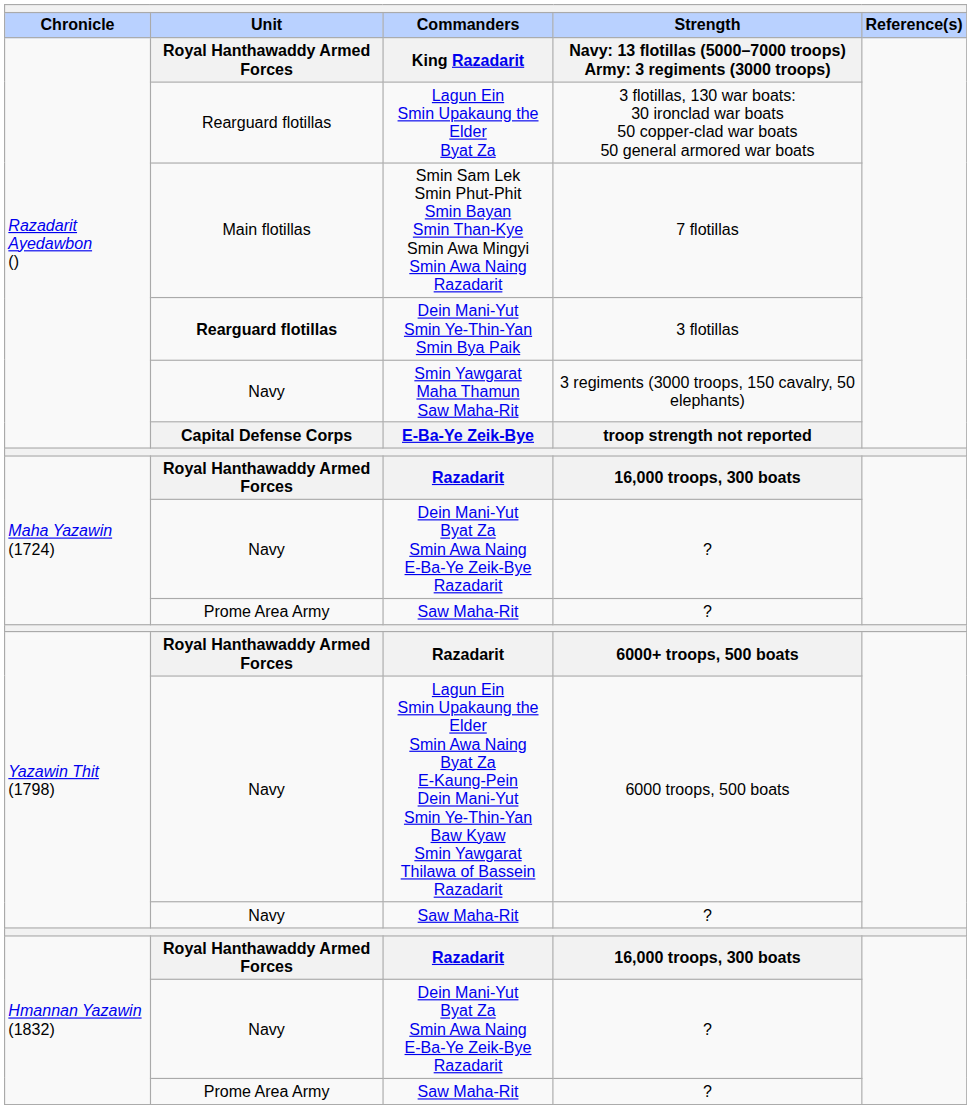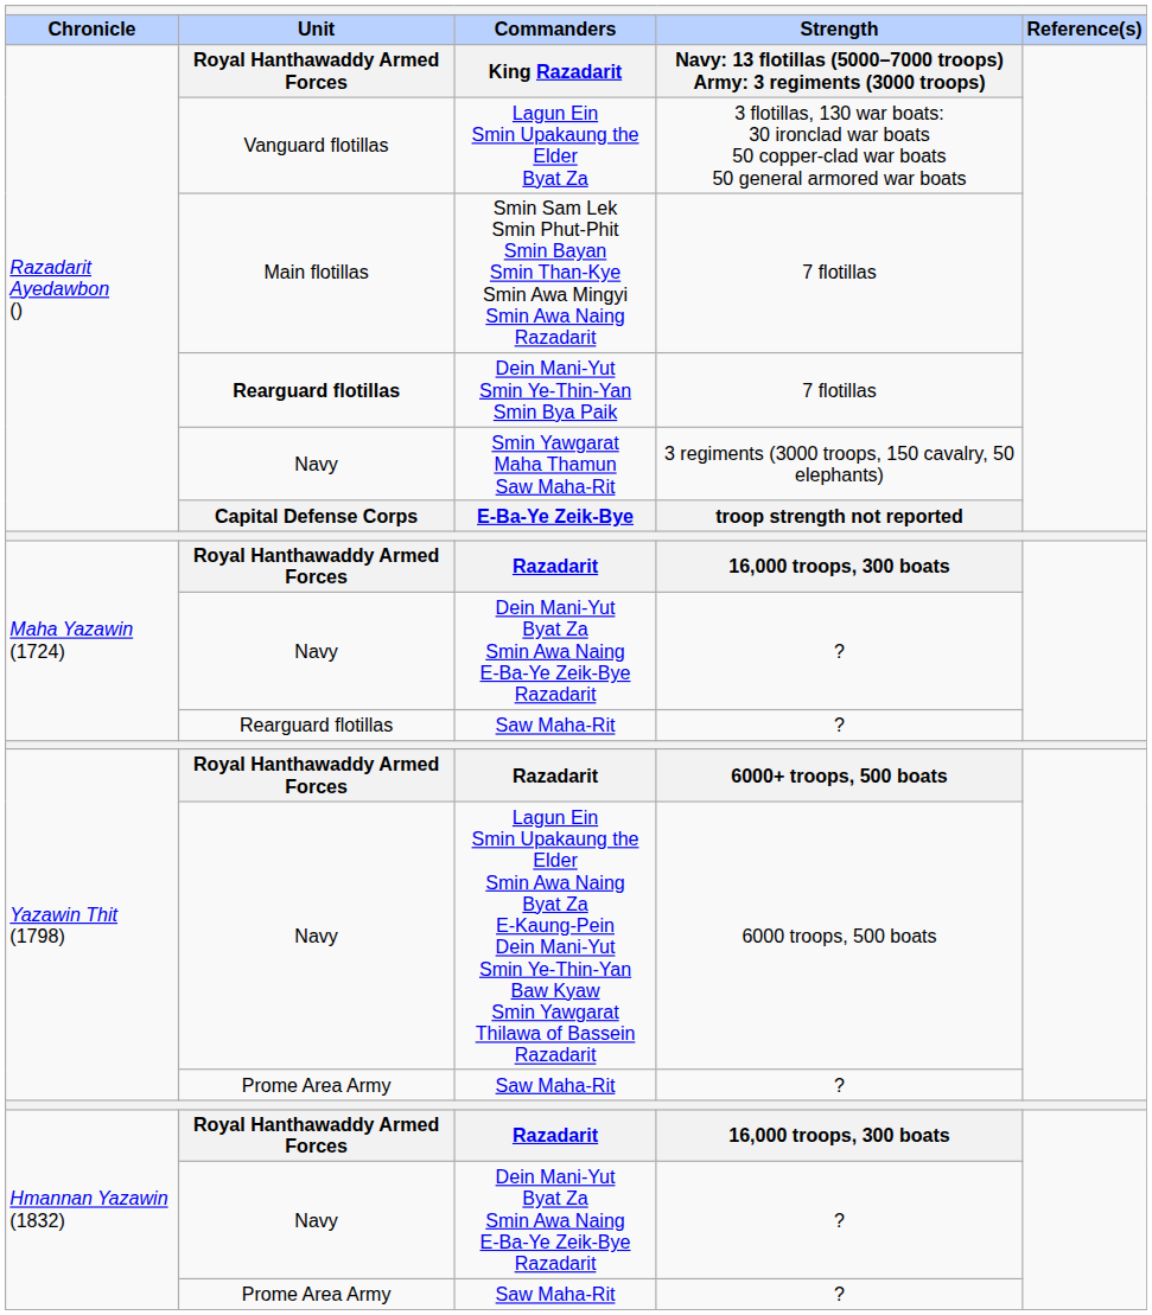Lagun Ein Smin Upakaung the Elder Byat Za | Unit: Rearguard flotillas -> Vanguard flotillas
Dein Mani-Yut Smin Ye-Thin-Yan Smin Bya Paik | Strength: 3 flotillas -> 7 flotillas
Maha Yazawin (1724) / Saw Maha-Rit | Unit: Prome Area Army -> Rearguard flotillas
Yazawin Thit (1798) / Saw Maha-Rit | Unit: Navy -> Prome Area Army
